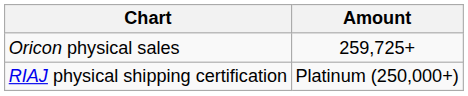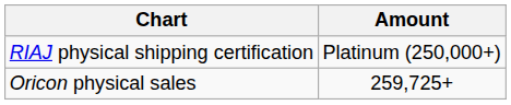rows swapped: Oricon physical sales <-> RIAJ physical shipping certification
